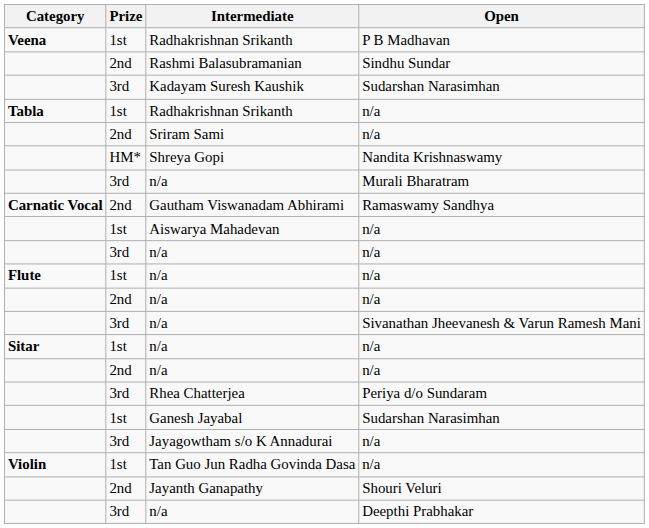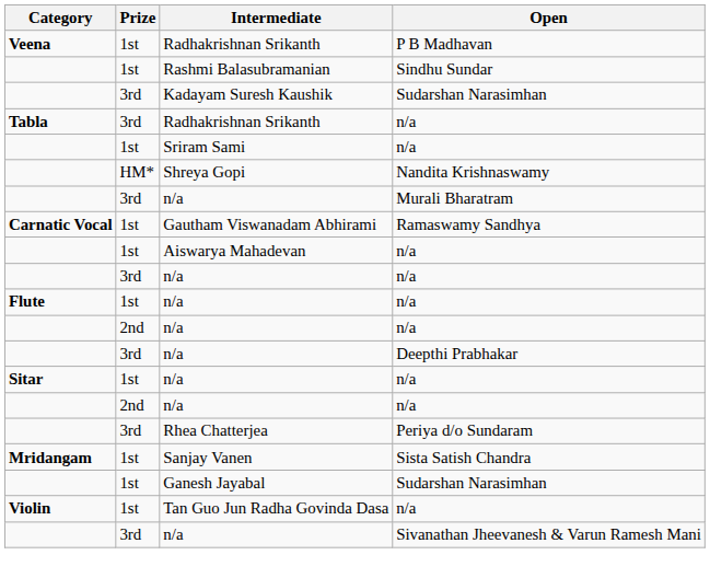Rashmi Balasubramanian | Prize: 2nd -> 1st
Radhakrishnan Srikanth / n/a | Prize: 1st -> 3rd
Sriram Sami | Prize: 2nd -> 1st
Gautham Viswanadam Abhirami | Prize: 2nd -> 1st
rows swapped: n/a / Deepthi Prabhakar <-> n/a / Sivanathan Jheevanesh & Varun Ramesh Mani
+ row: Mridangam | 1st | Sanjay Vanen | Sista Satish Chandra
- row: 3rd | Jayagowtham s/o K Annadurai | n/a
- row: 2nd | Jayanth Ganapathy | Shouri Veluri
